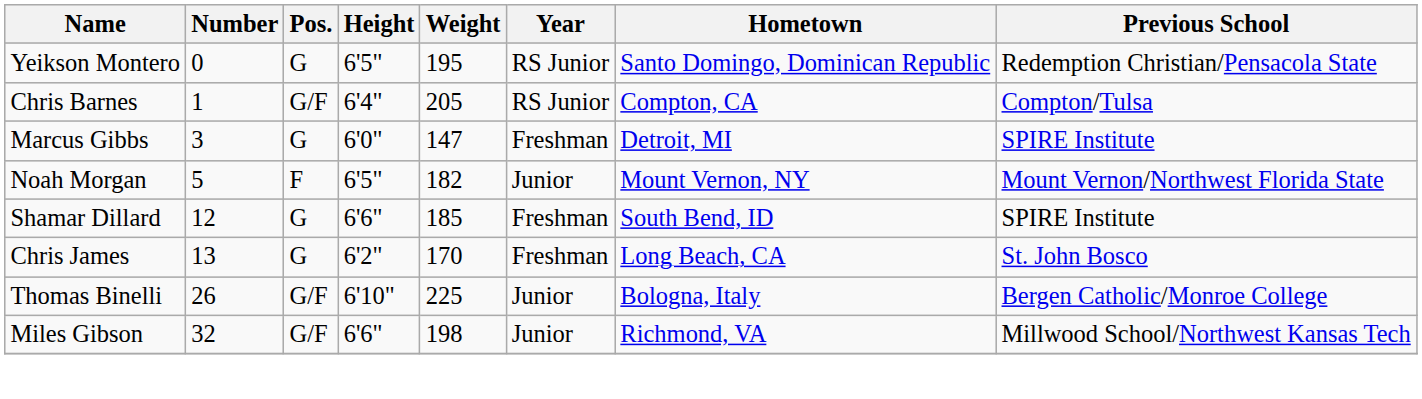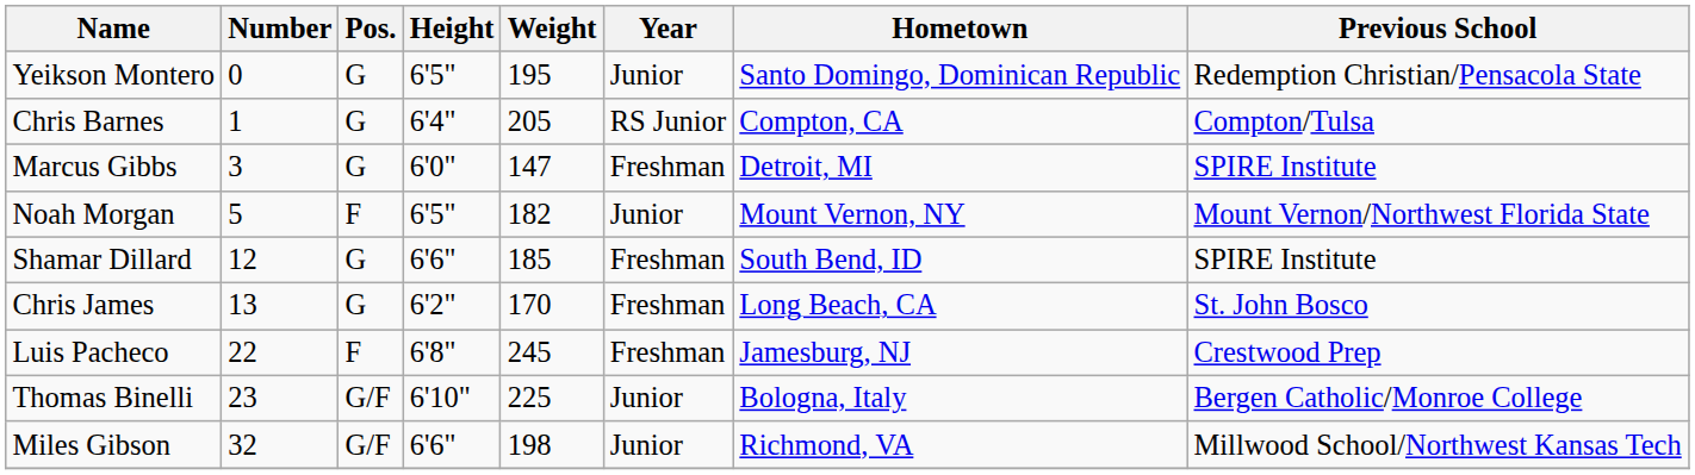Yeikson Montero | Year: RS Junior -> Junior
Chris Barnes | Pos.: G/F -> G
+ row: Luis Pacheco | 22 | F | 6'8" | 245 | Freshman | Jamesburg, NJ | Crestwood Prep
Thomas Binelli | Number: 26 -> 23
